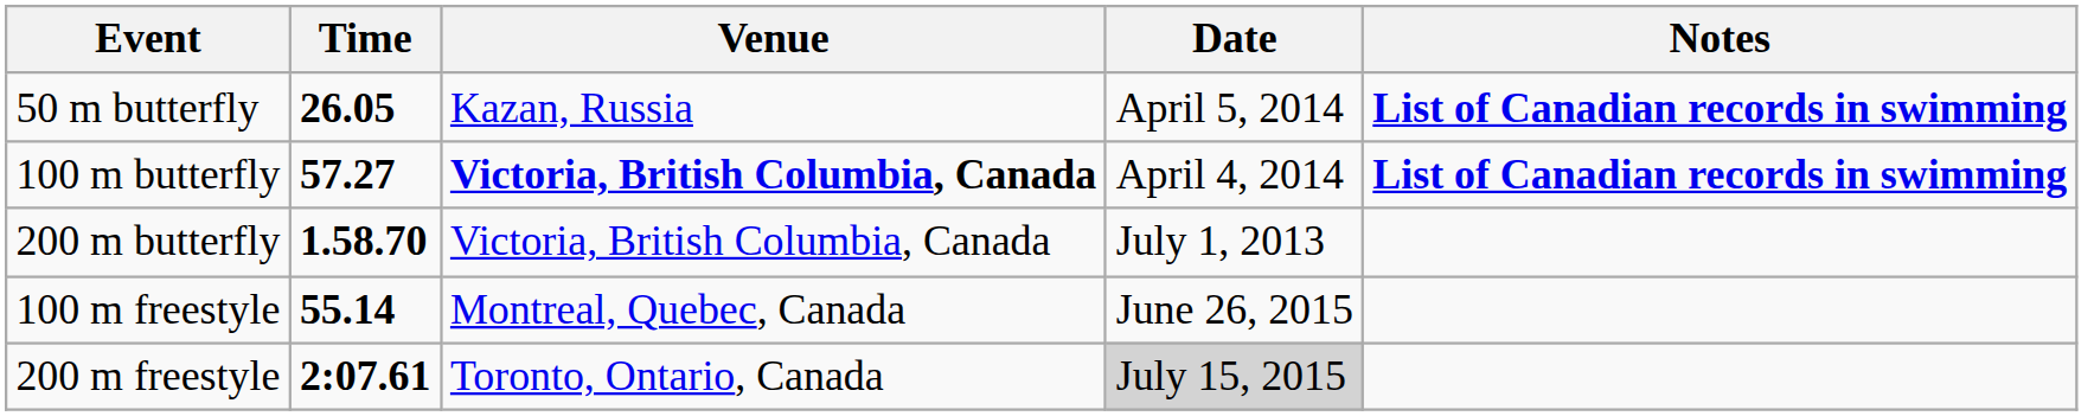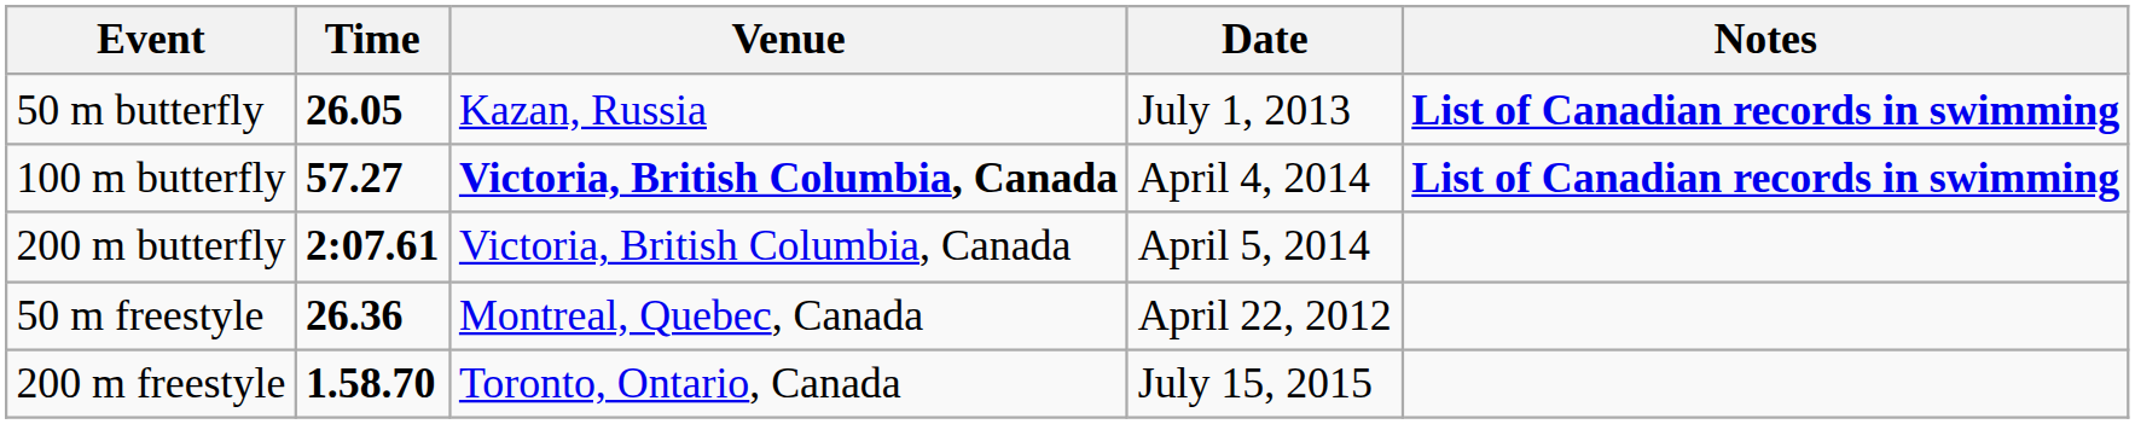50 m butterfly | Date: April 5, 2014 -> July 1, 2013
200 m butterfly | Time: 1.58.70 -> 2:07.61
200 m butterfly | Date: July 1, 2013 -> April 5, 2014
+ row: 50 m freestyle | 26.36 | Montreal, Quebec, Canada | April 22, 2012
- row: 100 m freestyle | 55.14 | Montreal, Quebec, Canada | June 26, 2015
200 m freestyle | Time: 2:07.61 -> 1.58.70
200 m freestyle | Date: lightgrey background -> no background
